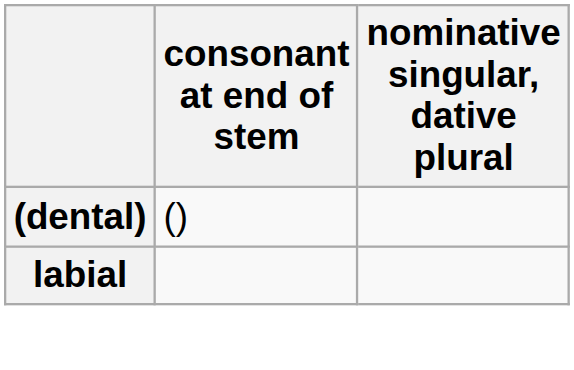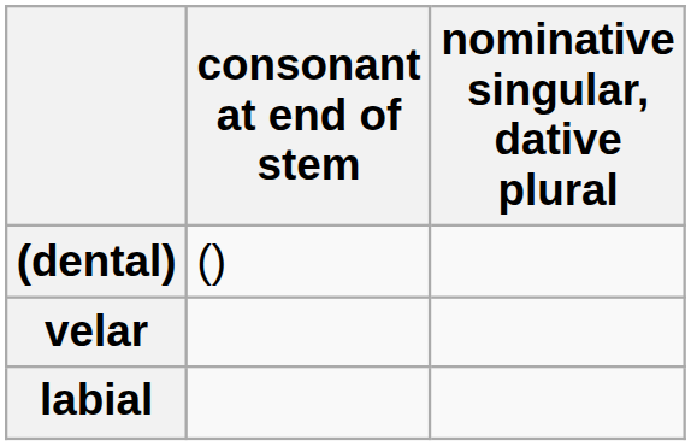+ row: velar
